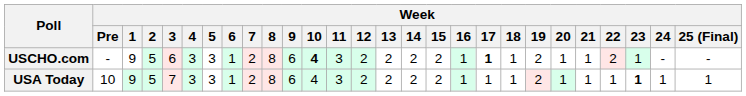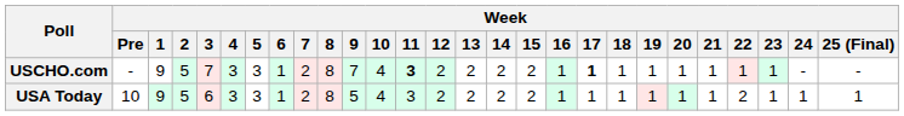USCHO.com | Week / 3: 6 -> 7
USCHO.com | Week / 9: 6 -> 7
USCHO.com | Week / 10: bold -> normal
USCHO.com | Week / 11: normal -> bold
USCHO.com | Week / 19: 2 -> 1
USCHO.com | Week / 22: 2 -> 1
USA Today | Week / 3: 7 -> 6
USA Today | Week / 9: 6 -> 5
USA Today | Week / 19: 2 -> 1
USA Today | Week / 22: 1 -> 2
USA Today | Week / 23: bold -> normal
